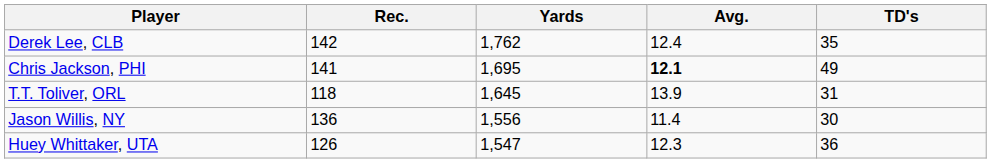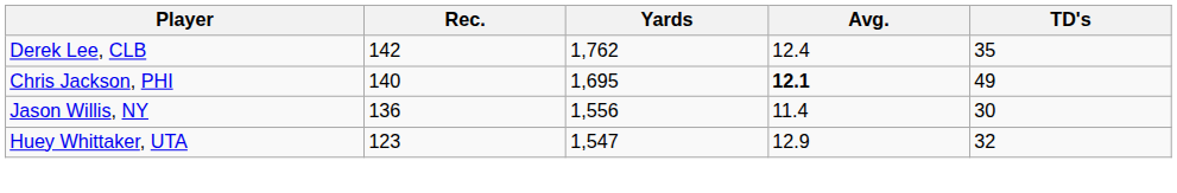Chris Jackson, PHI | Rec.: 141 -> 140
- row: T.T. Toliver, ORL | 118 | 1,645 | 13.9 | 31
Huey Whittaker, UTA | Rec.: 126 -> 123
Huey Whittaker, UTA | Avg.: 12.3 -> 12.9
Huey Whittaker, UTA | TD's: 36 -> 32
